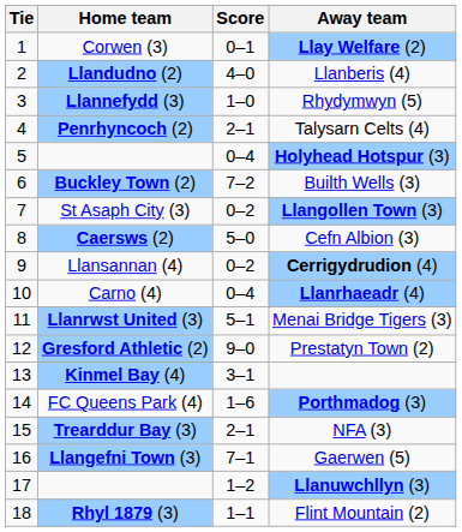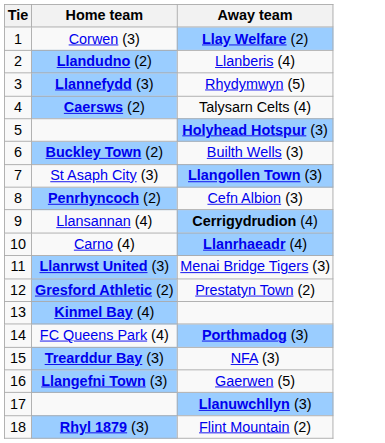- column: Score | 0–1 | 4–0 | 1–0 | 2–1 | 0–4 | 7–2 | 0–2 | 5–0 | 0–2 | 0–4 | 5–1 | 9–0 | 3–1 | 1–6 | 2–1 | 7–1 | 1–2 | 1–1
Talysarn Celts (4) | Home team: Penrhyncoch (2) -> Caersws (2)
Cefn Albion (3) | Home team: Caersws (2) -> Penrhyncoch (2)
